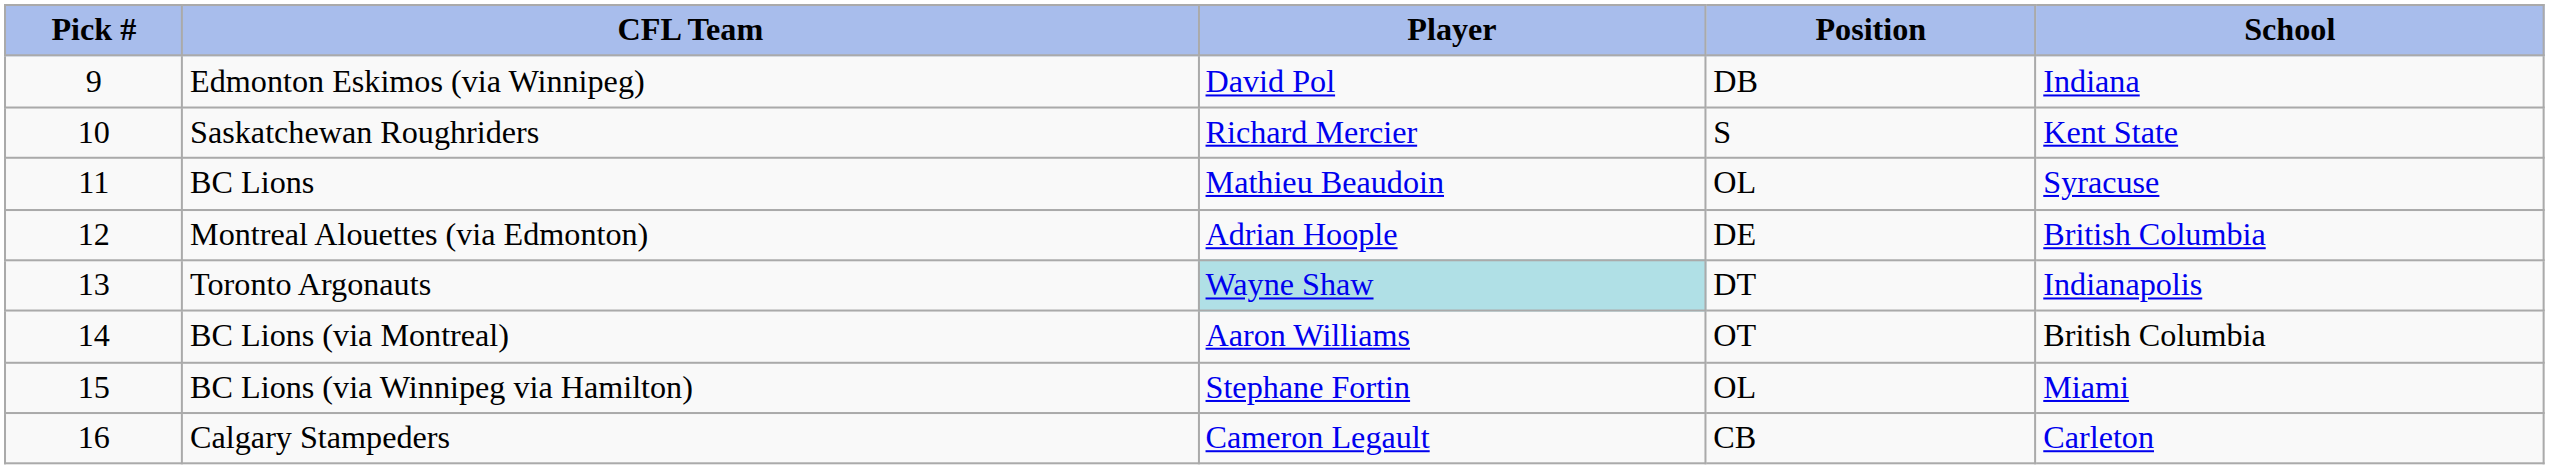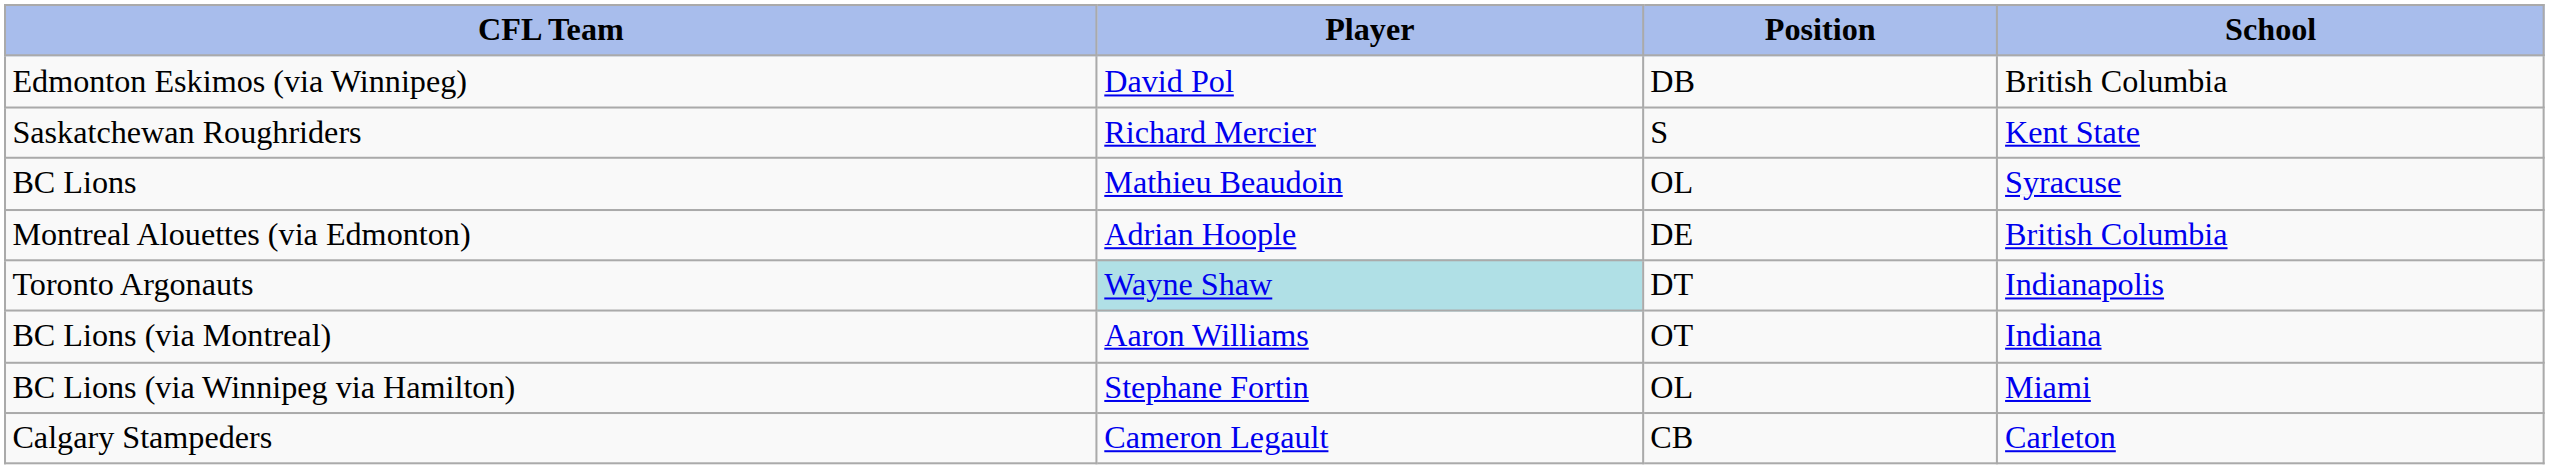- column: Pick # | 9 | 10 | 11 | 12 | 13 | 14 | 15 | 16
Edmonton Eskimos (via Winnipeg) | School: Indiana -> British Columbia
BC Lions (via Montreal) | School: British Columbia -> Indiana
